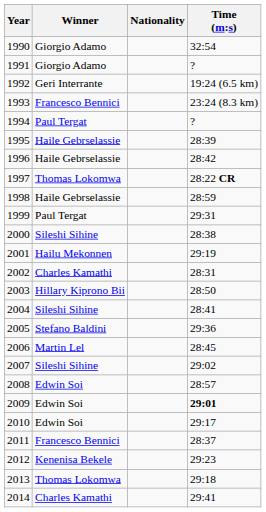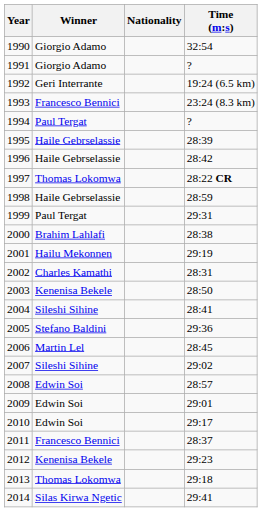2000 | Winner: Sileshi Sihine -> Brahim Lahlafi
2003 | Winner: Hillary Kiprono Bii -> Kenenisa Bekele
2009 | Time (m:s): bold -> normal
2014 | Winner: Charles Kamathi -> Silas Kirwa Ngetic
